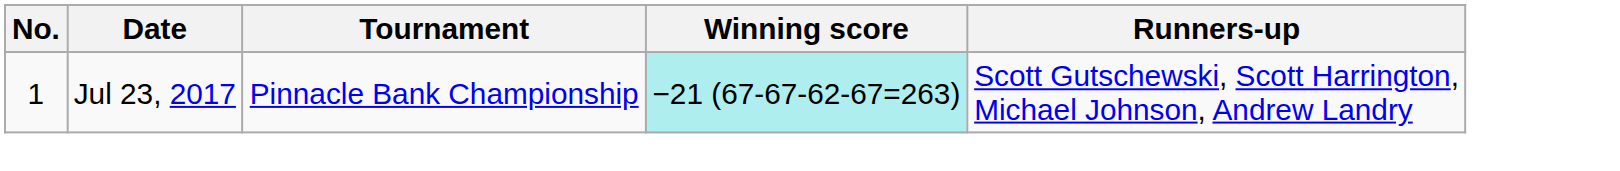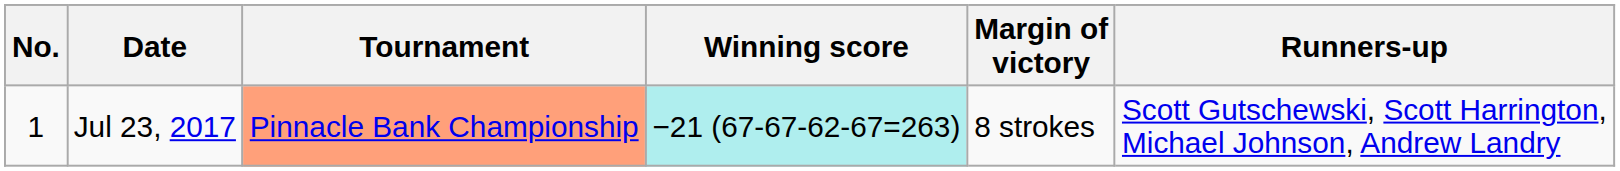+ column: Margin of victory | 8 strokes
Jul 23, 2017 | Tournament: no background -> lightsalmon background
